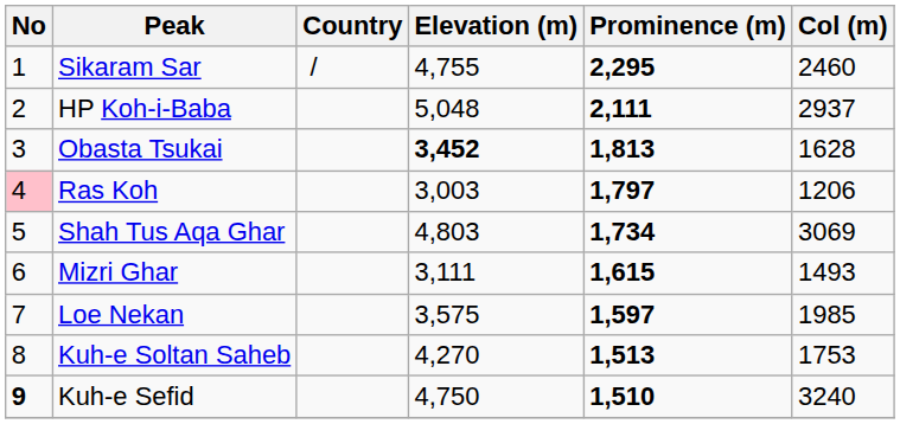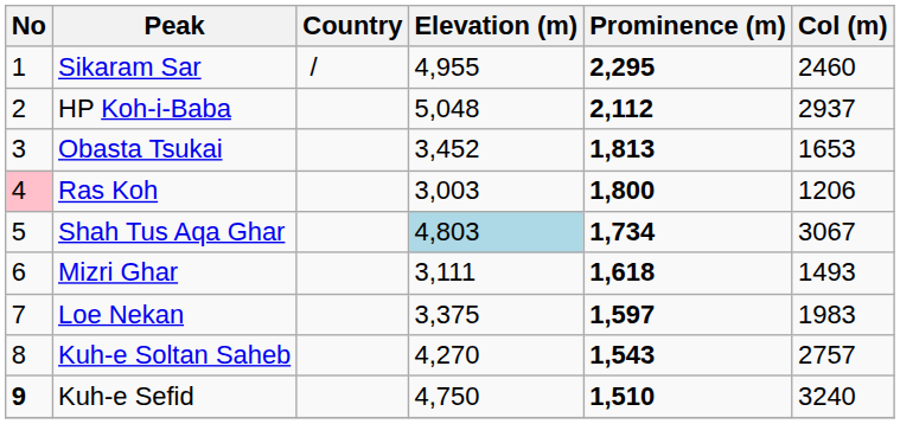Sikaram Sar | Elevation (m): 4,755 -> 4,955
HP Koh-i-Baba | Prominence (m): 2,111 -> 2,112
Obasta Tsukai | Elevation (m): bold -> normal
Obasta Tsukai | Col (m): 1628 -> 1653
Ras Koh | Prominence (m): 1,797 -> 1,800
Shah Tus Aqa Ghar | Elevation (m): no background -> lightblue background
Shah Tus Aqa Ghar | Col (m): 3069 -> 3067
Mizri Ghar | Prominence (m): 1,615 -> 1,618
Loe Nekan | Elevation (m): 3,575 -> 3,375
Loe Nekan | Col (m): 1985 -> 1983
Kuh-e Soltan Saheb | Prominence (m): 1,513 -> 1,543
Kuh-e Soltan Saheb | Col (m): 1753 -> 2757
